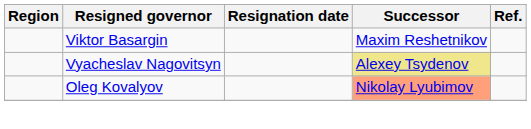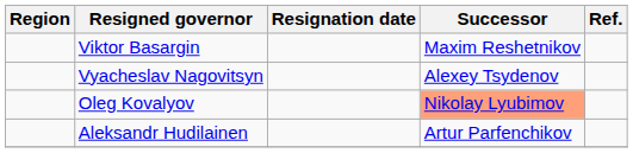Vyacheslav Nagovitsyn | Successor: khaki background -> no background
+ row: Aleksandr Hudilainen | Artur Parfenchikov
